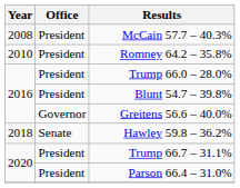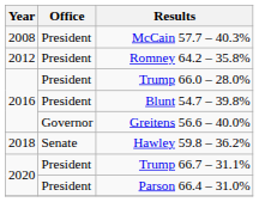Romney 64.2 – 35.8% | Year: 2010 -> 2012
